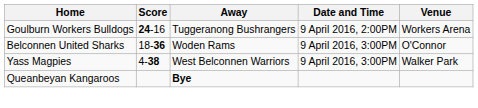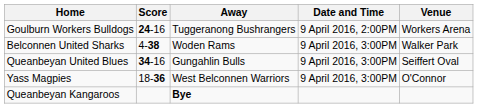Belconnen United Sharks | Score: 18-36 -> 4-38
Belconnen United Sharks | Venue: O'Connor -> Walker Park
+ row: Queanbeyan United Blues | 34-16 | Gungahlin Bulls | 9 April 2016, 3:00PM | Seiffert Oval
Yass Magpies | Score: 4-38 -> 18-36
Yass Magpies | Venue: Walker Park -> O'Connor
